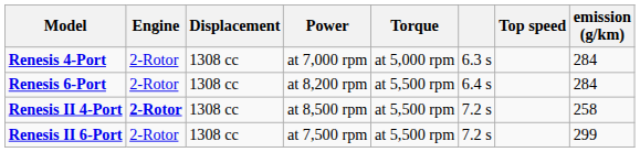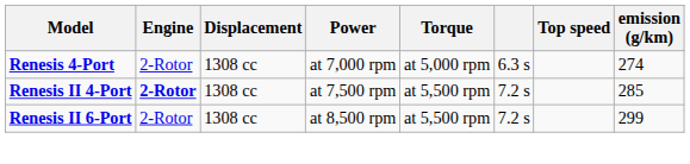Renesis 4-Port | emission (g/km): 284 -> 274
- row: Renesis 6-Port | 2-Rotor | 1308 cc | at 8,200 rpm | at 5,500 rpm | 6.4 s | 284
Renesis II 4-Port | Power: at 8,500 rpm -> at 7,500 rpm
Renesis II 4-Port | emission (g/km): 258 -> 285
Renesis II 6-Port | Power: at 7,500 rpm -> at 8,500 rpm
